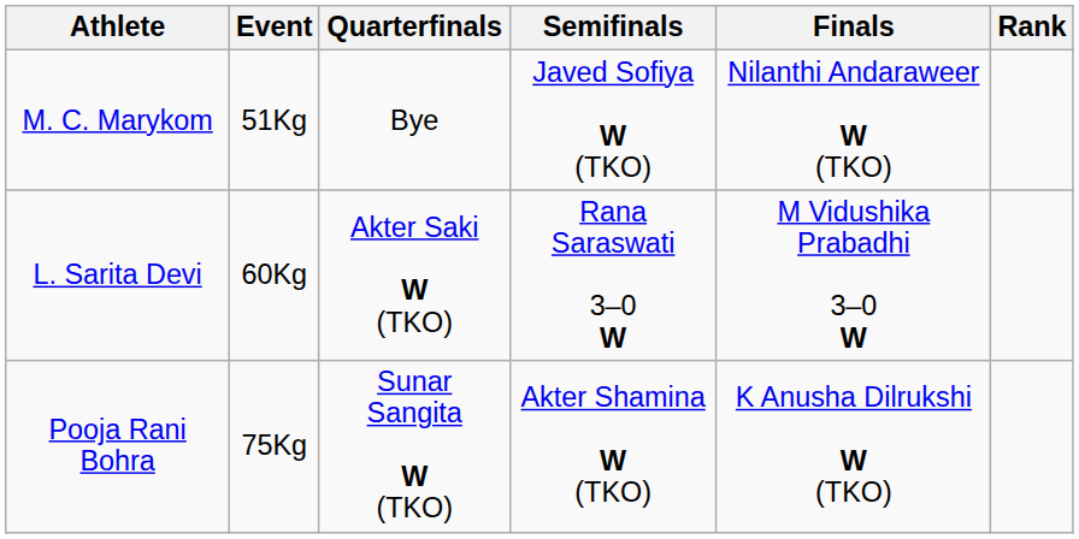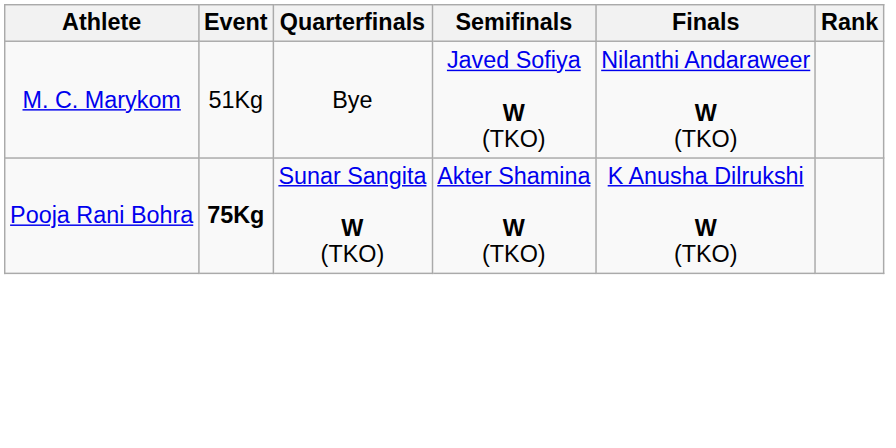- row: L. Sarita Devi | 60Kg | Akter Saki W (TKO) | Rana Saraswati 3–0 W | M Vidushika Prabadhi 3–0 W
Pooja Rani Bohra | Event: normal -> bold
